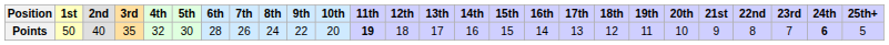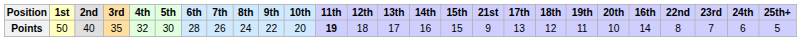columns swapped: 16th <-> 21st
Points | 24th: bold -> normal
